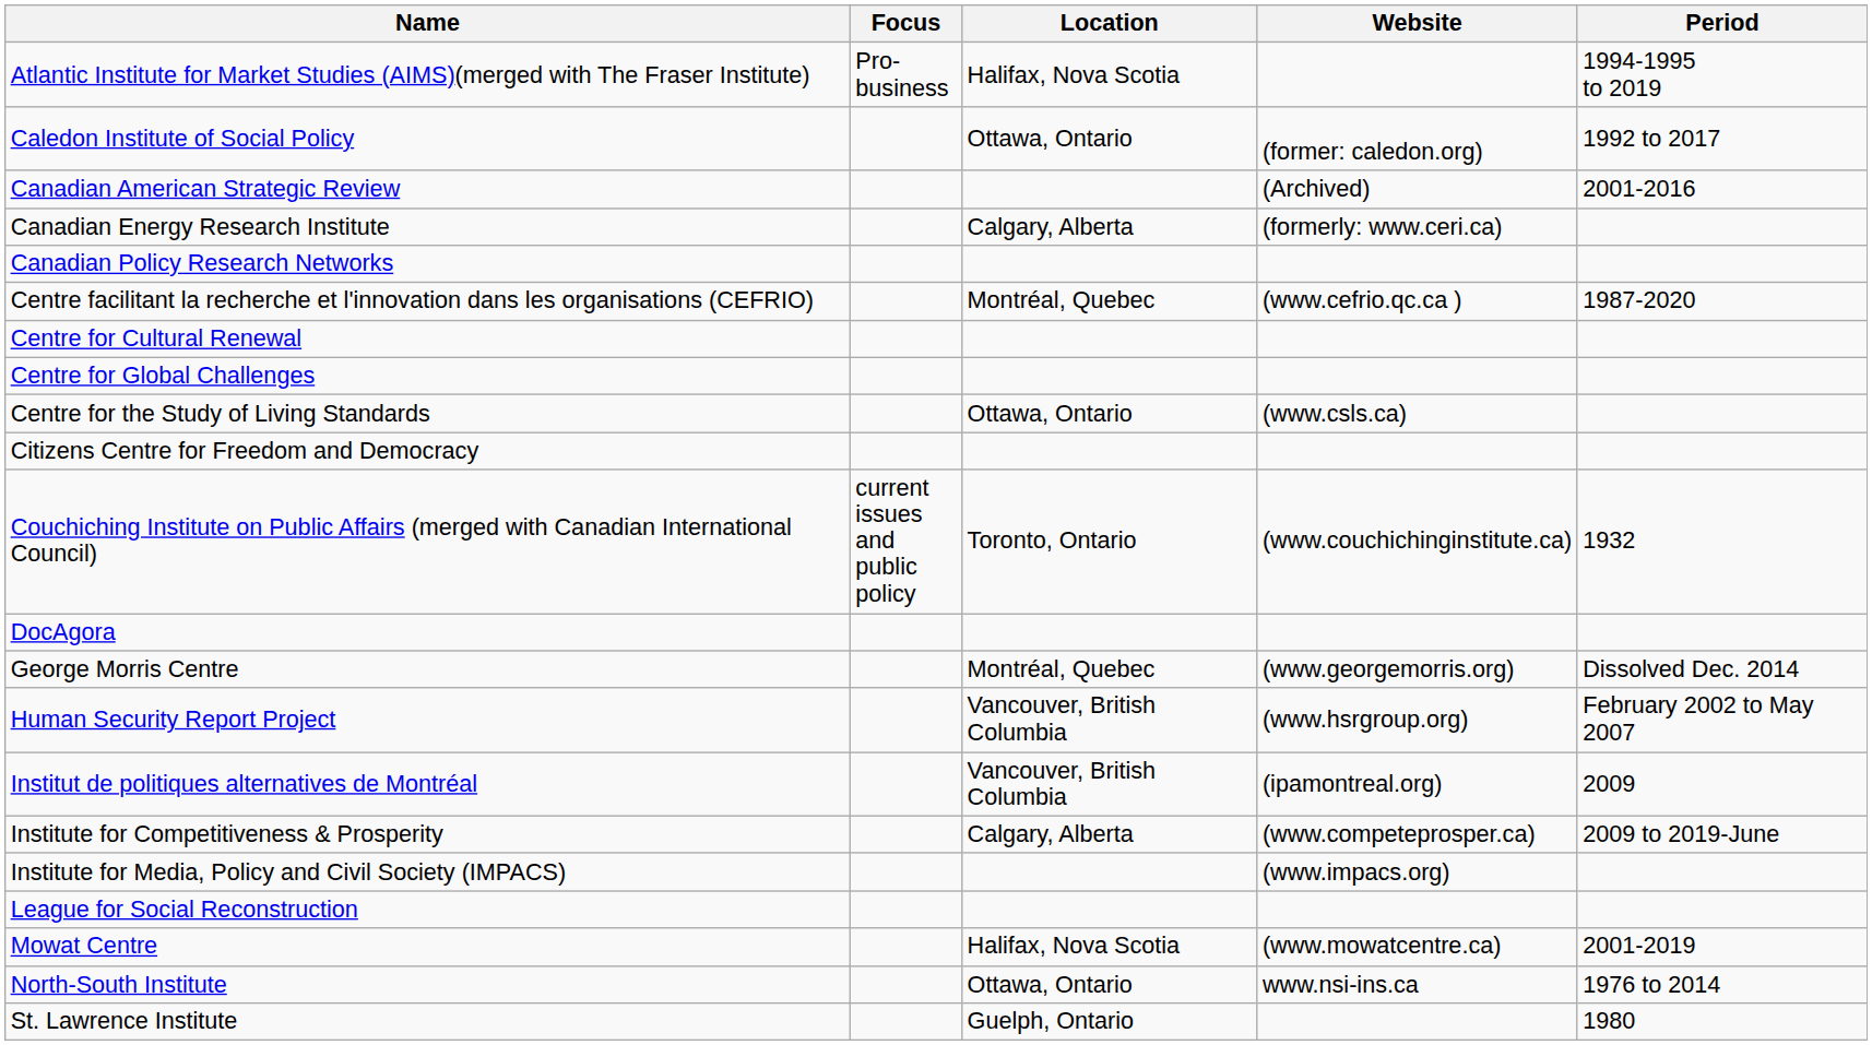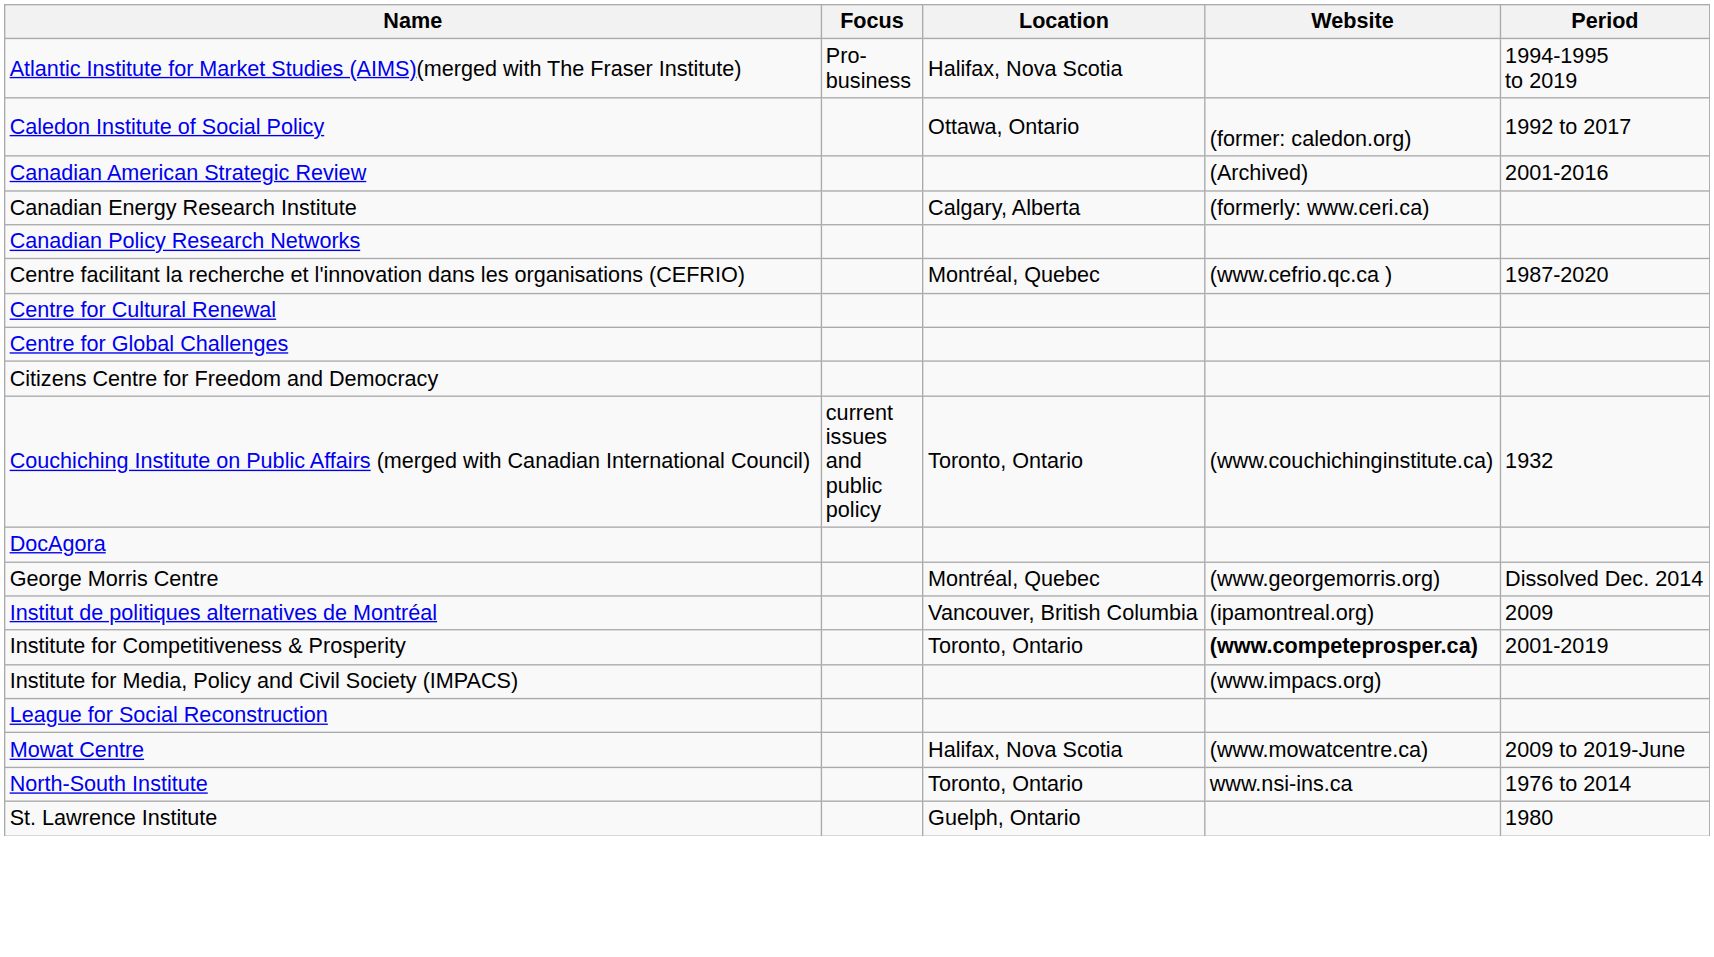- row: Centre for the Study of Living Standards | Ottawa, Ontario | (www.csls.ca)
- row: Human Security Report Project | Vancouver, British Columbia | (www.hsrgroup.org) | February 2002 to May 2007
Institute for Competitiveness & Prosperity | Location: Calgary, Alberta -> Toronto, Ontario
Institute for Competitiveness & Prosperity | Website: normal -> bold
Institute for Competitiveness & Prosperity | Period: 2009 to 2019-June -> 2001-2019
Mowat Centre | Period: 2001-2019 -> 2009 to 2019-June
North-South Institute | Location: Ottawa, Ontario -> Toronto, Ontario
